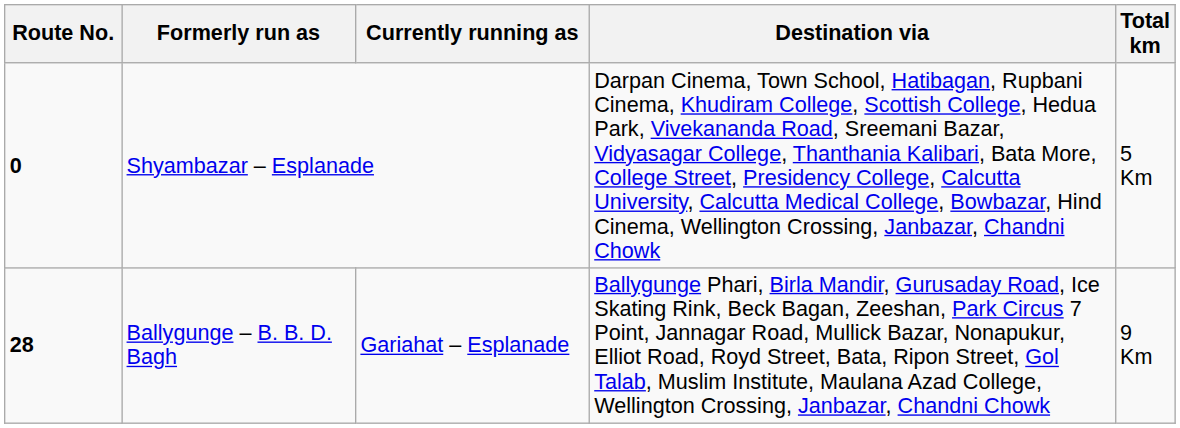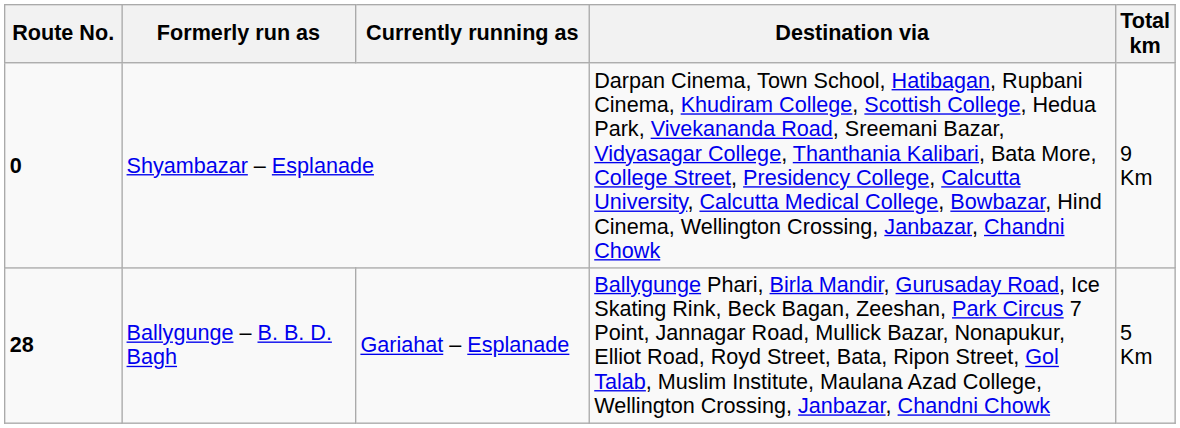Shyambazar – Esplanade | Total km: 5 Km -> 9 Km
Ballygunge – B. B. D. Bagh | Total km: 9 Km -> 5 Km
